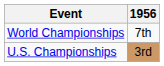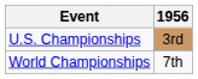rows swapped: World Championships <-> U.S. Championships
